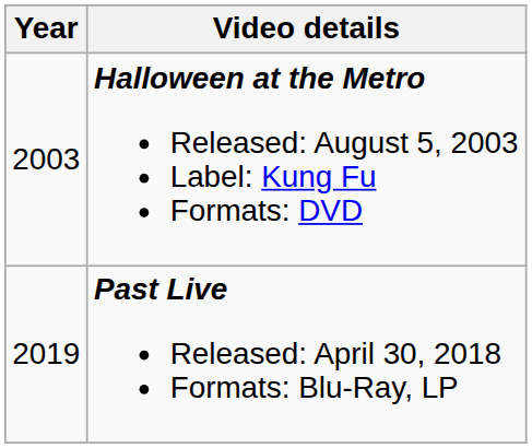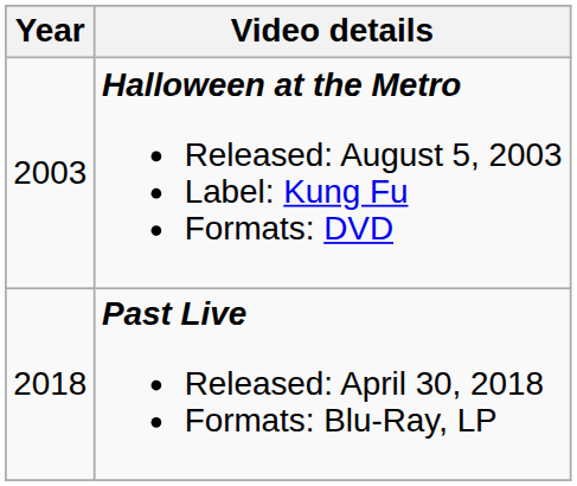Past Live Released: April 30, 2018 Formats: Blu-Ray, LP | Year: 2019 -> 2018
